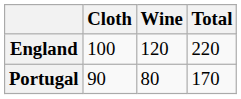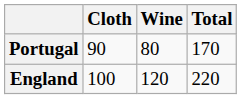rows swapped: England <-> Portugal
